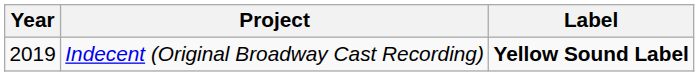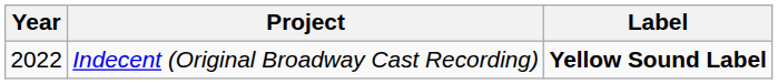Indecent (Original Broadway Cast Recording) | Year: 2019 -> 2022
